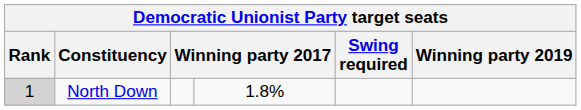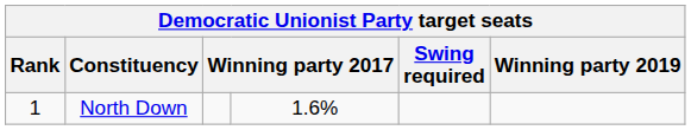North Down | Rank: lightgrey background -> no background
North Down | column 4: 1.8% -> 1.6%
